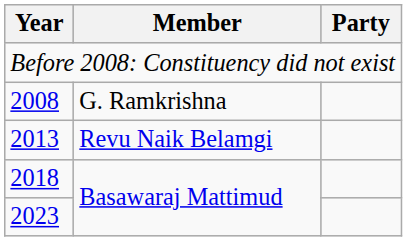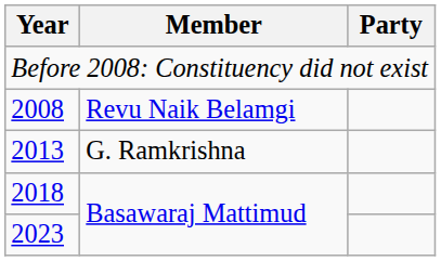2008 | Member: G. Ramkrishna -> Revu Naik Belamgi
2013 | Member: Revu Naik Belamgi -> G. Ramkrishna
